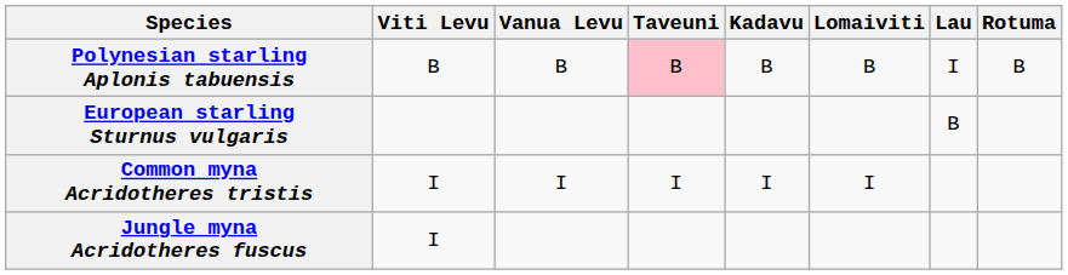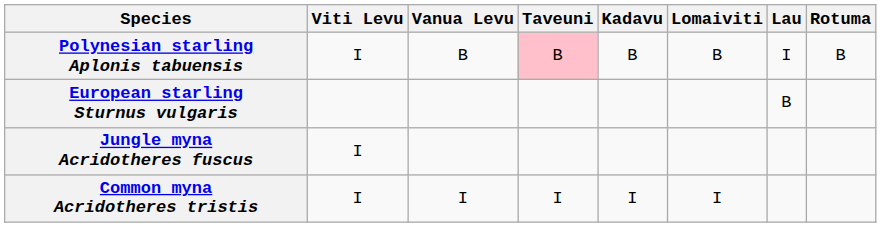Polynesian starling Aplonis tabuensis | Viti Levu: B -> I
rows swapped: Common myna Acridotheres tristis <-> Jungle myna Acridotheres fuscus
